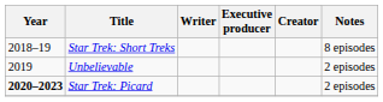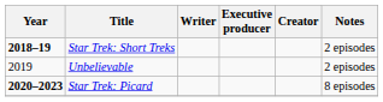Star Trek: Short Treks | Year: normal -> bold
Star Trek: Short Treks | Notes: 8 episodes -> 2 episodes
Star Trek: Picard | Notes: 2 episodes -> 8 episodes
